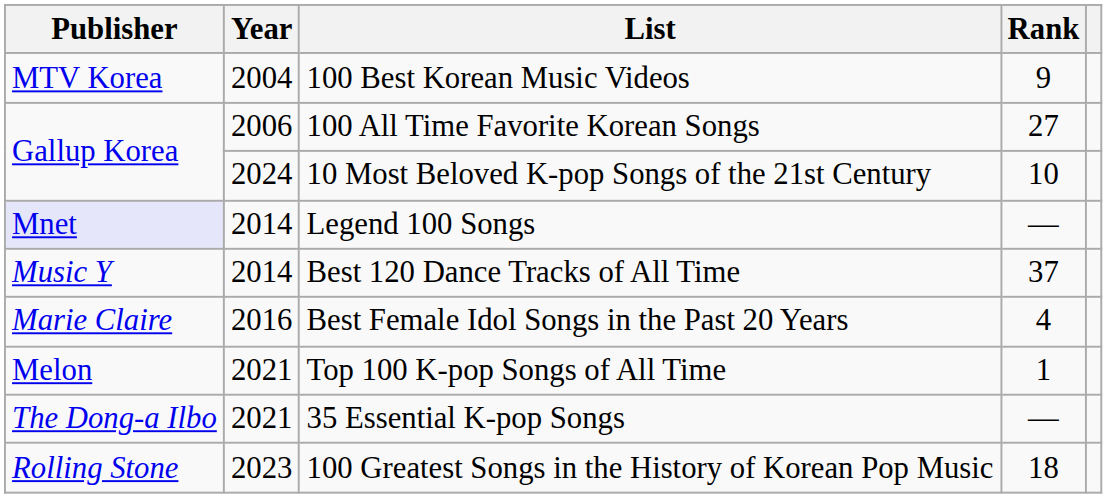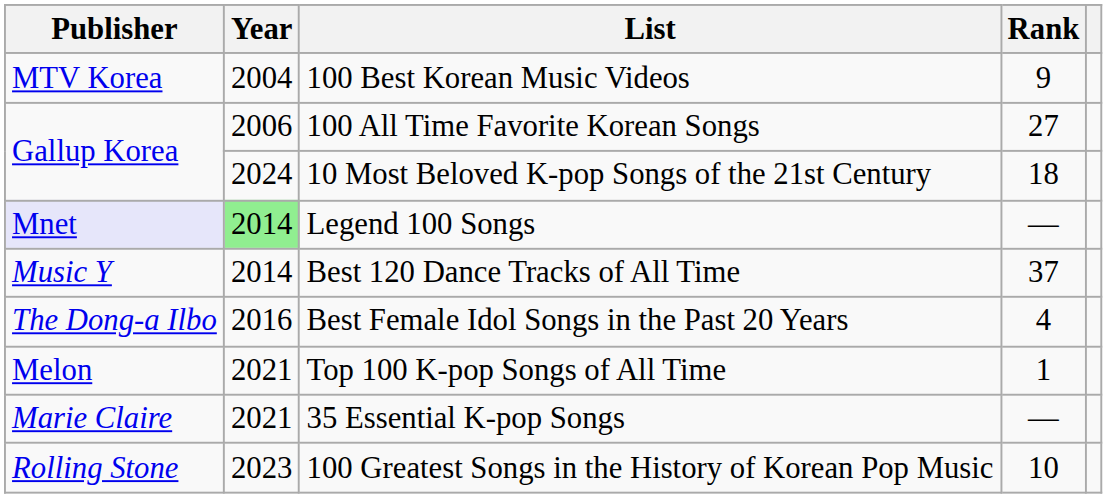10 Most Beloved K-pop Songs of the 21st Century | Rank: 10 -> 18
Legend 100 Songs | Year: no background -> lightgreen background
Best Female Idol Songs in the Past 20 Years | Publisher: Marie Claire -> The Dong-a Ilbo
35 Essential K-pop Songs | Publisher: The Dong-a Ilbo -> Marie Claire
100 Greatest Songs in the History of Korean Pop Music | Rank: 18 -> 10
